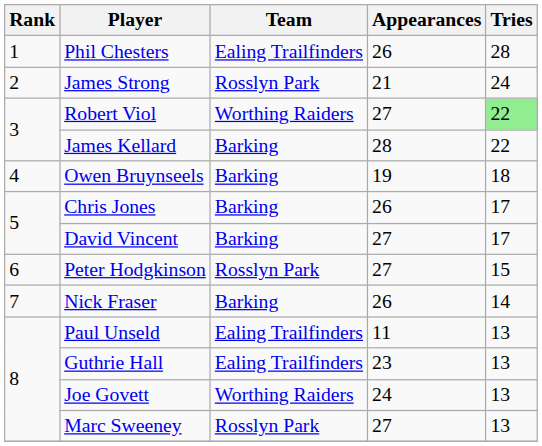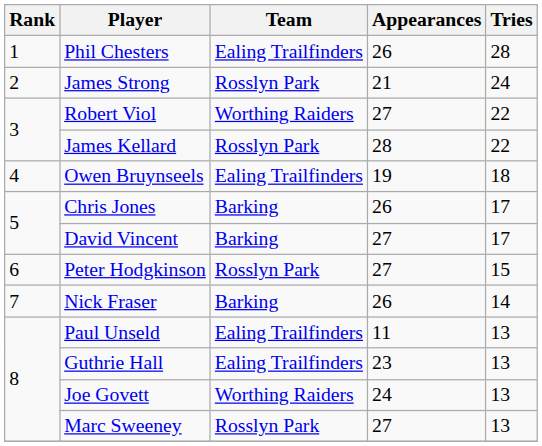Robert Viol | Tries: lightgreen background -> no background
James Kellard | Team: Barking -> Rosslyn Park
Owen Bruynseels | Team: Barking -> Ealing Trailfinders
